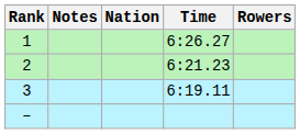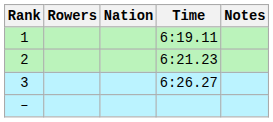columns swapped: Rowers <-> Notes
1 | Time: 6:26.27 -> 6:19.11
3 | Time: 6:19.11 -> 6:26.27
